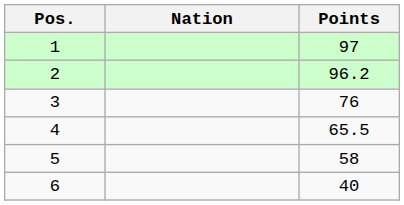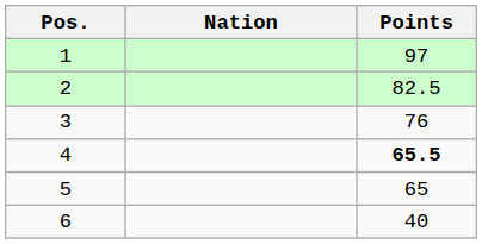2 | Points: 96.2 -> 82.5
4 | Points: normal -> bold
5 | Points: 58 -> 65
